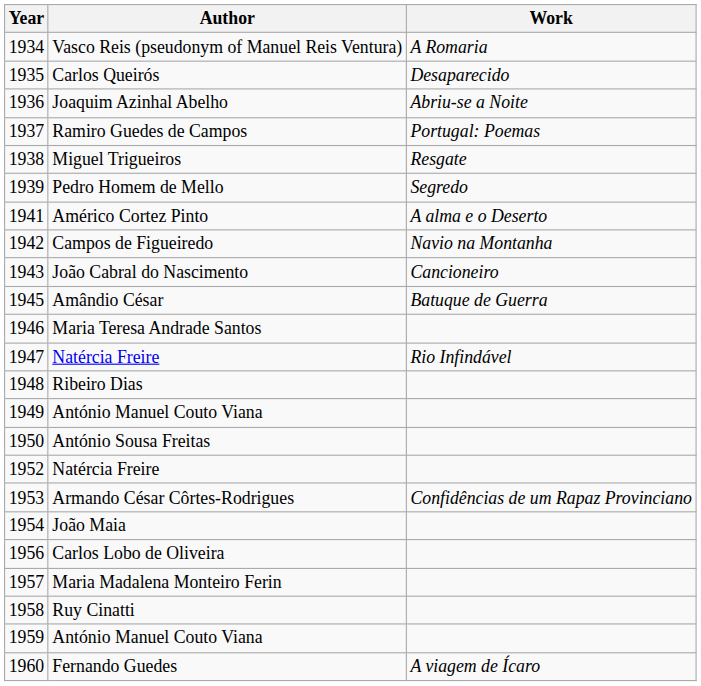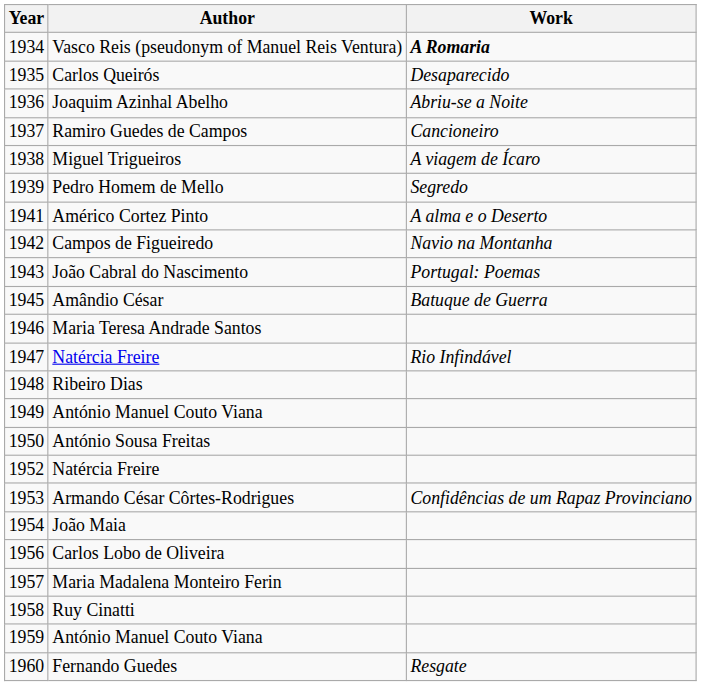Vasco Reis (pseudonym of Manuel Reis Ventura) | Work: normal -> bold
Ramiro Guedes de Campos | Work: Portugal: Poemas -> Cancioneiro
Miguel Trigueiros | Work: Resgate -> A viagem de Ícaro
João Cabral do Nascimento | Work: Cancioneiro -> Portugal: Poemas
Fernando Guedes | Work: A viagem de Ícaro -> Resgate
